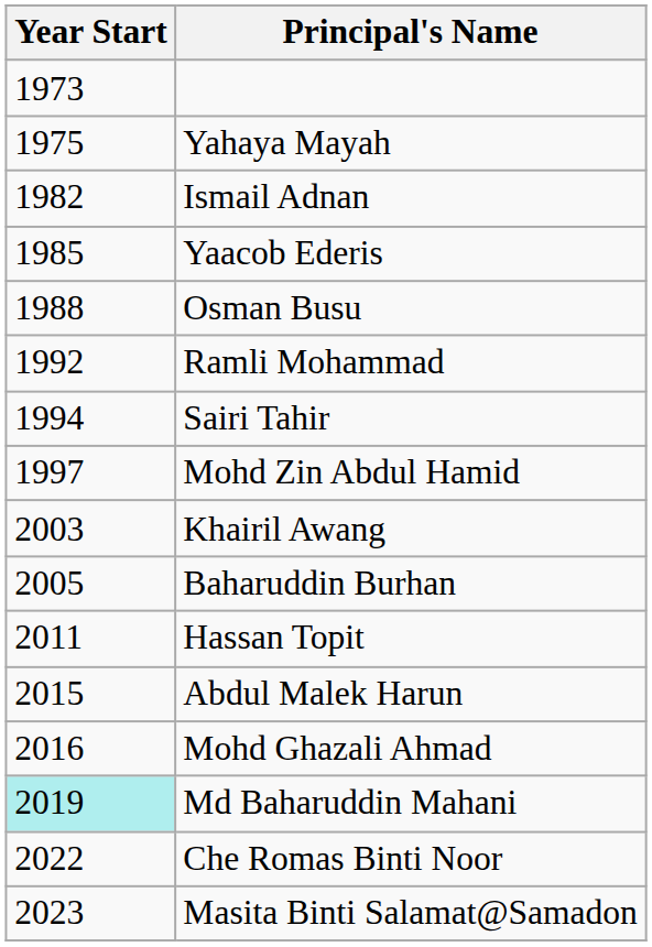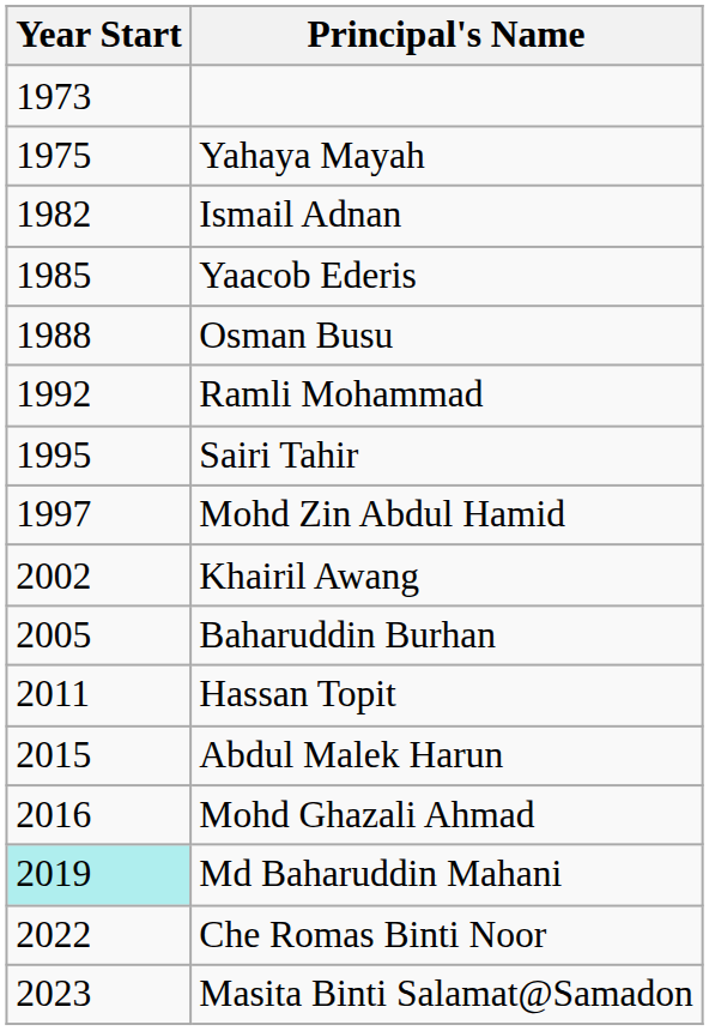Sairi Tahir | Year Start: 1994 -> 1995
Khairil Awang | Year Start: 2003 -> 2002
